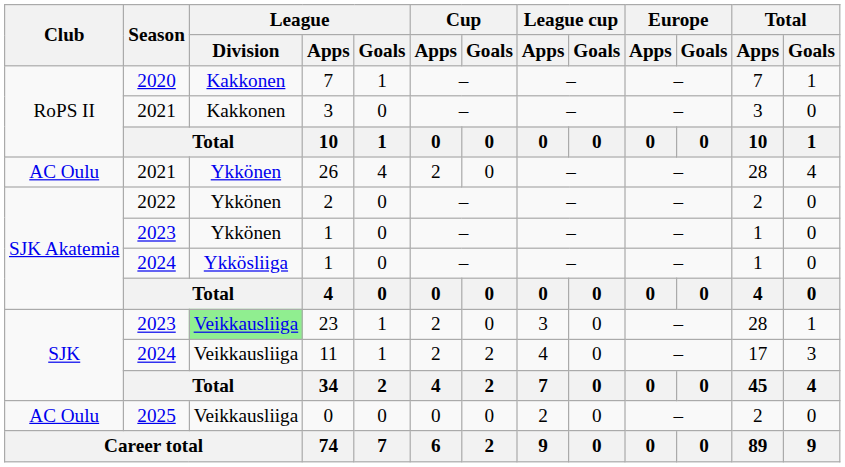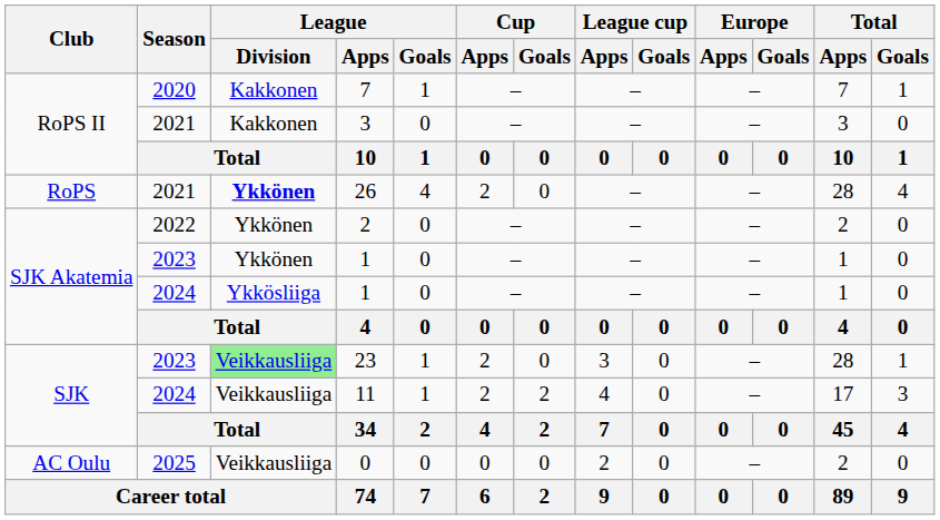26 | Club: AC Oulu -> RoPS
26 | League / Division: normal -> bold
